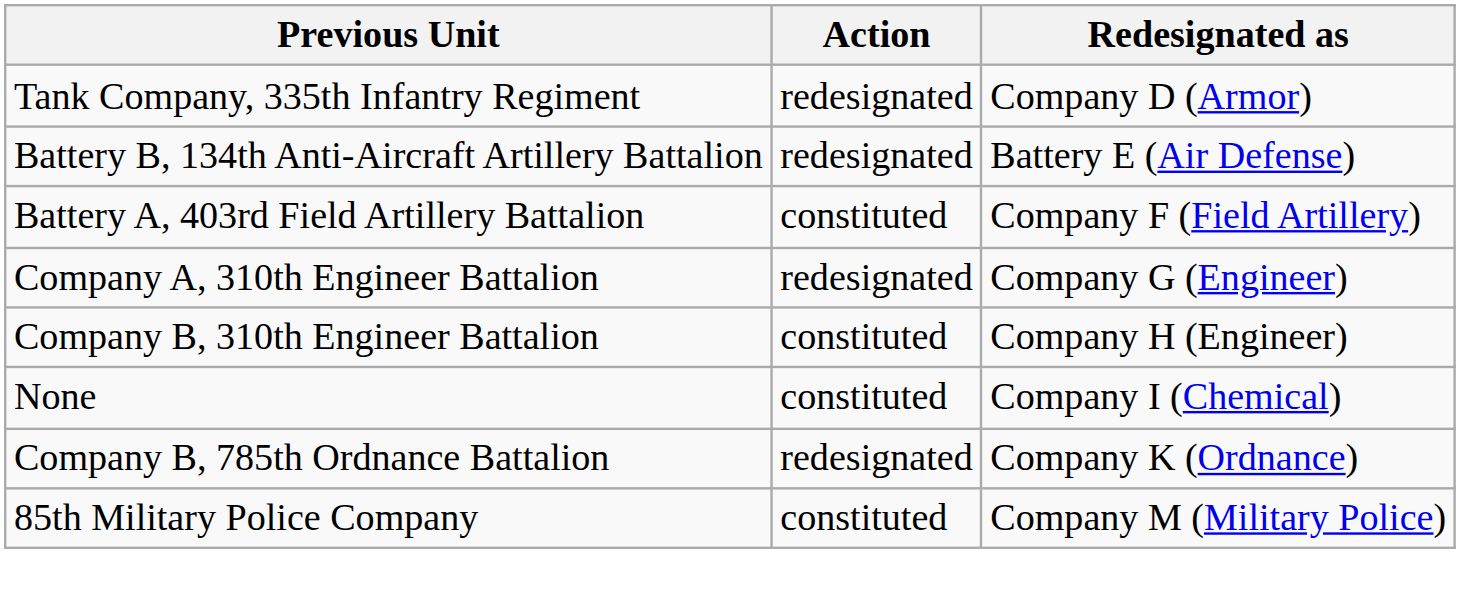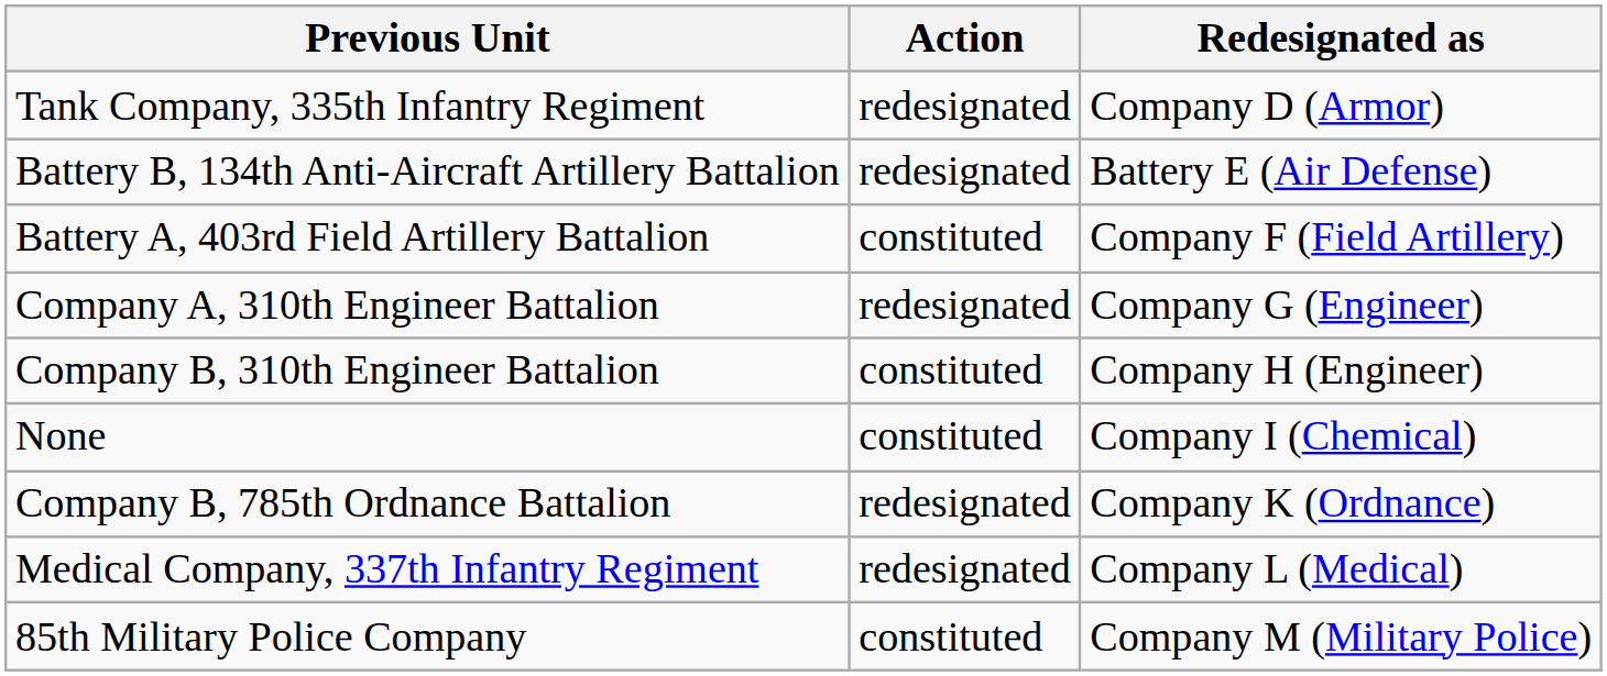+ row: Medical Company, 337th Infantry Regiment | redesignated | Company L (Medical)
